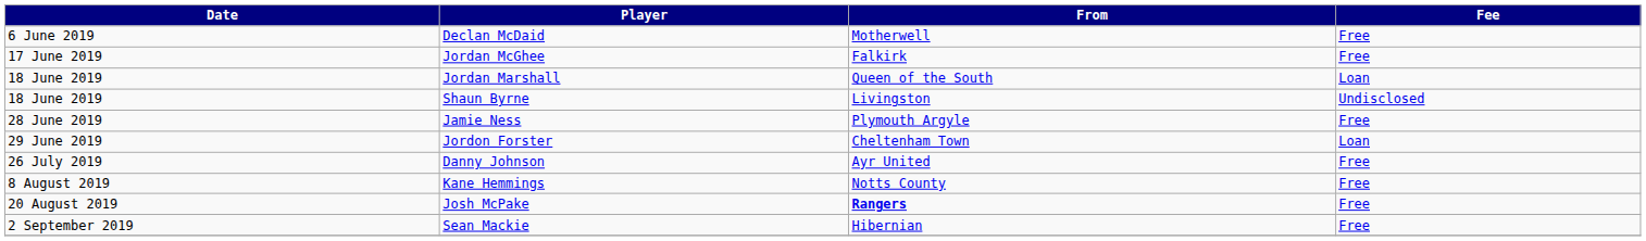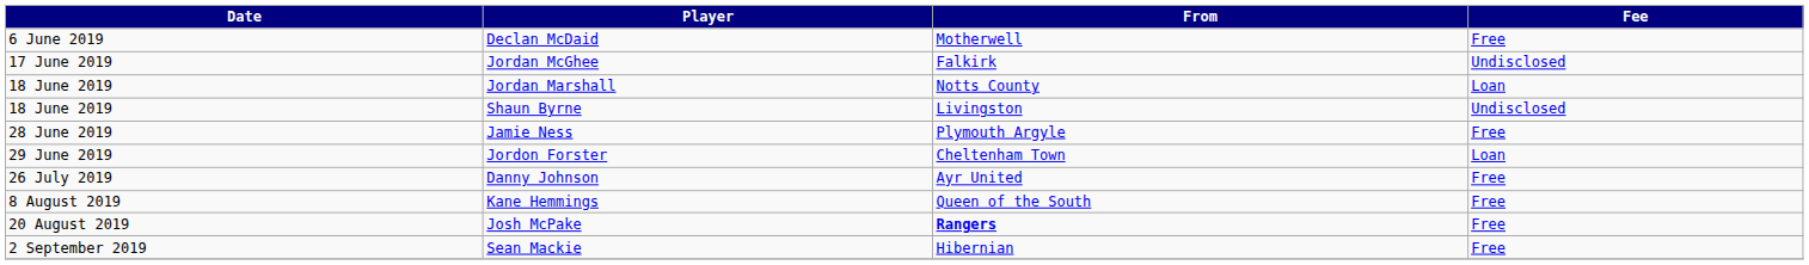Jordan McGhee | Fee: Free -> Undisclosed
Jordan Marshall | From: Queen of the South -> Notts County
Kane Hemmings | From: Notts County -> Queen of the South
